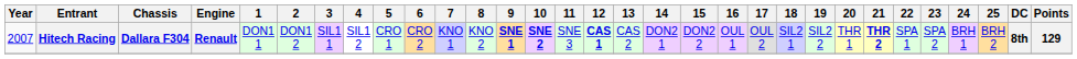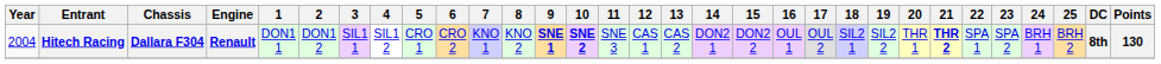Hitech Racing | Year: 2007 -> 2004
Hitech Racing | 12: bold -> normal
Hitech Racing | Points: 129 -> 130
